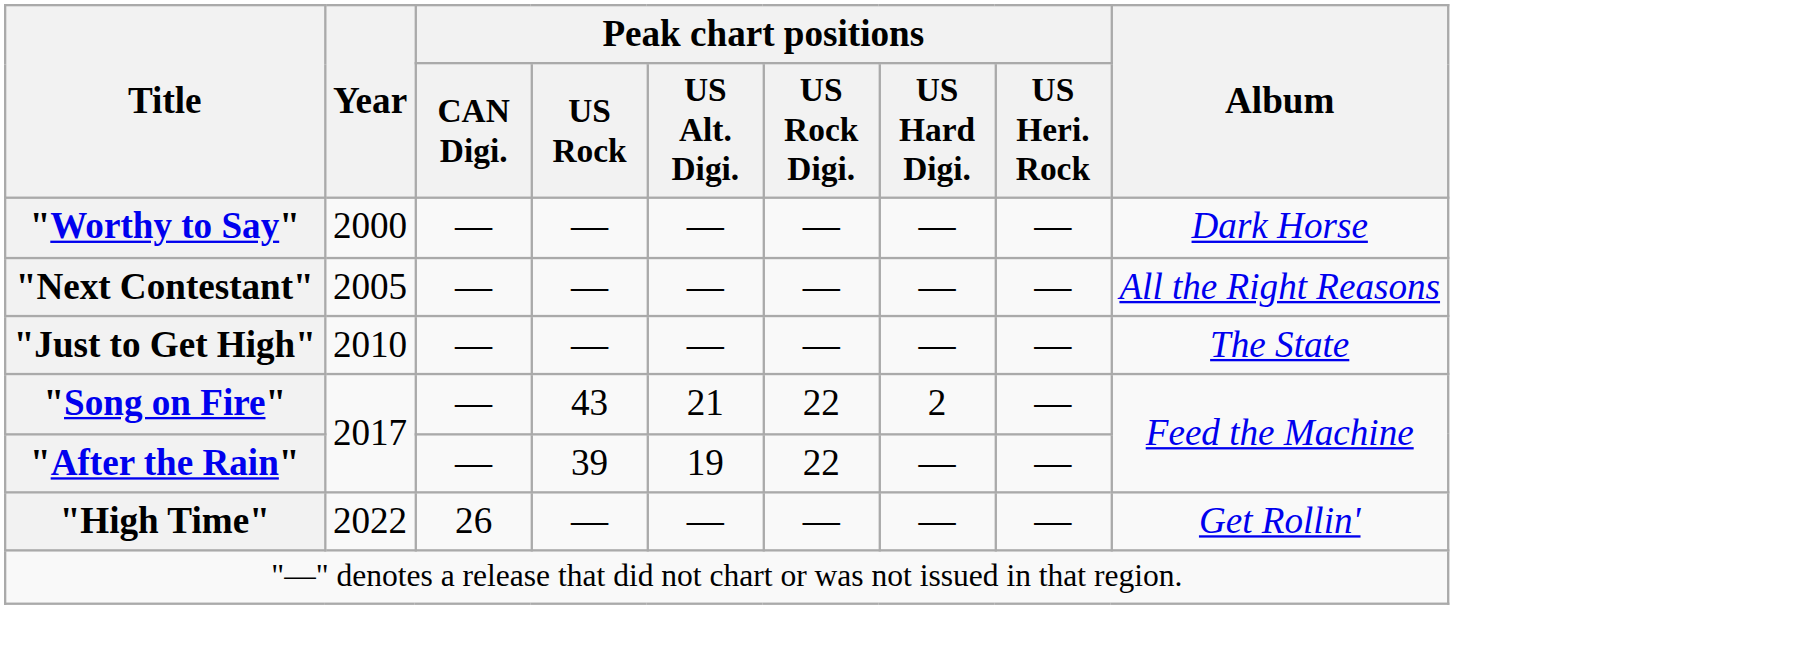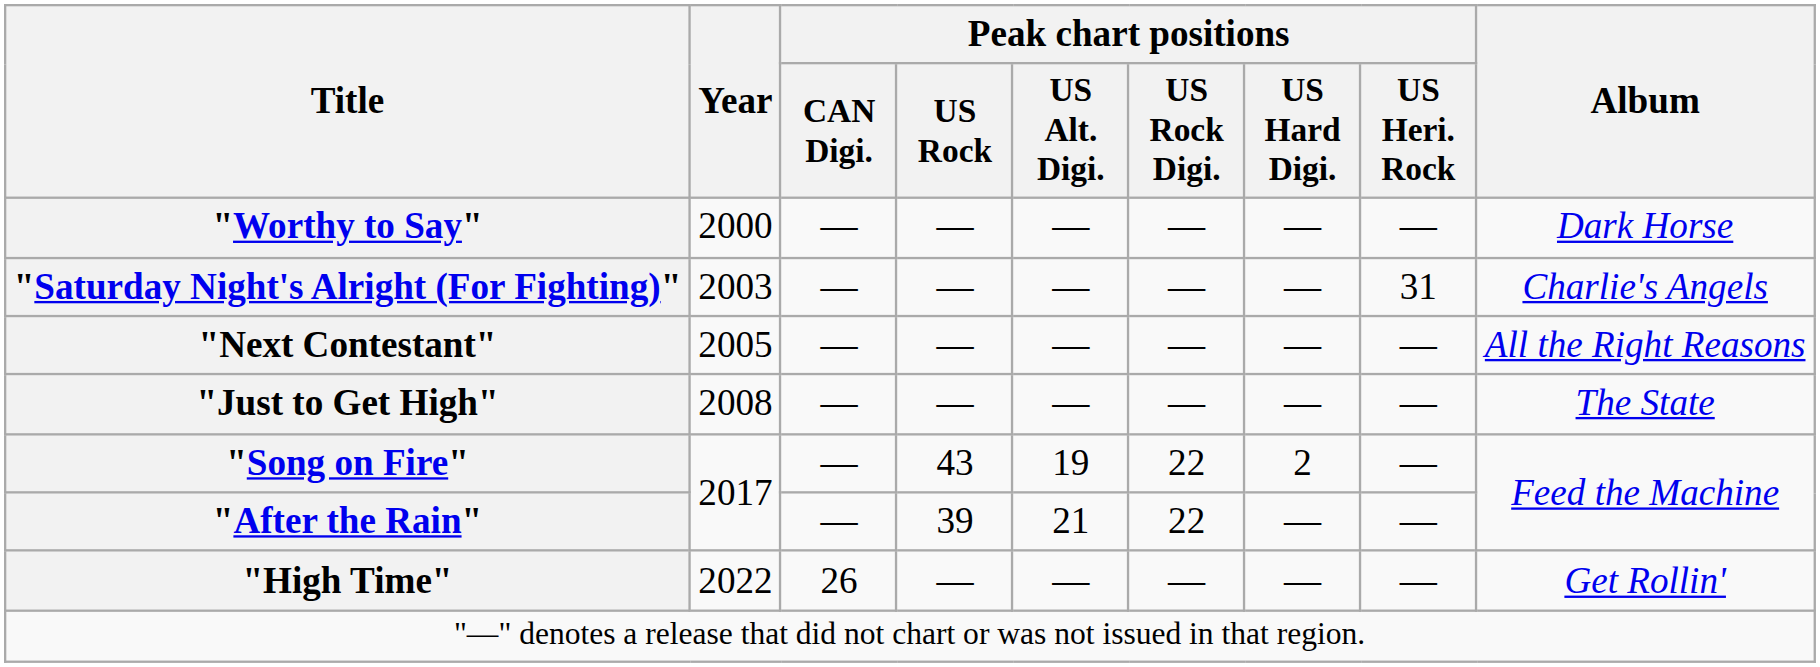+ row: "Saturday Night's Alright (For Fighting)" | 2003 | — | — | — | — | — | 31 | Charlie's Angels
"Just to Get High" | Year: 2010 -> 2008
"Song on Fire" | Peak chart positions / US Alt. Digi.: 21 -> 19
"After the Rain" | Peak chart positions / US Alt. Digi.: 19 -> 21
